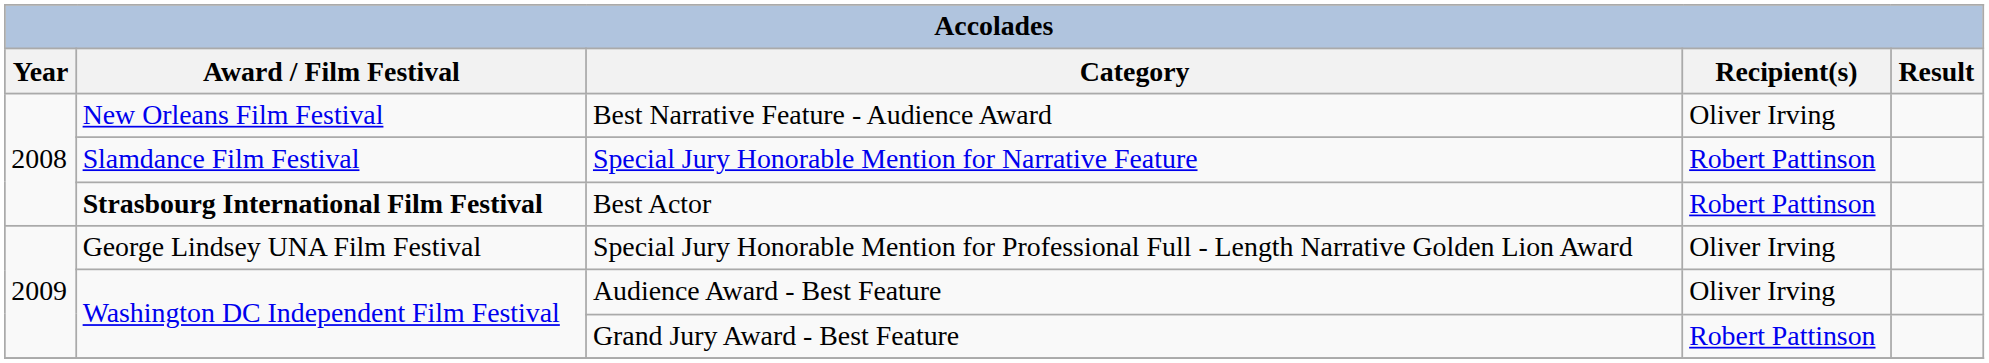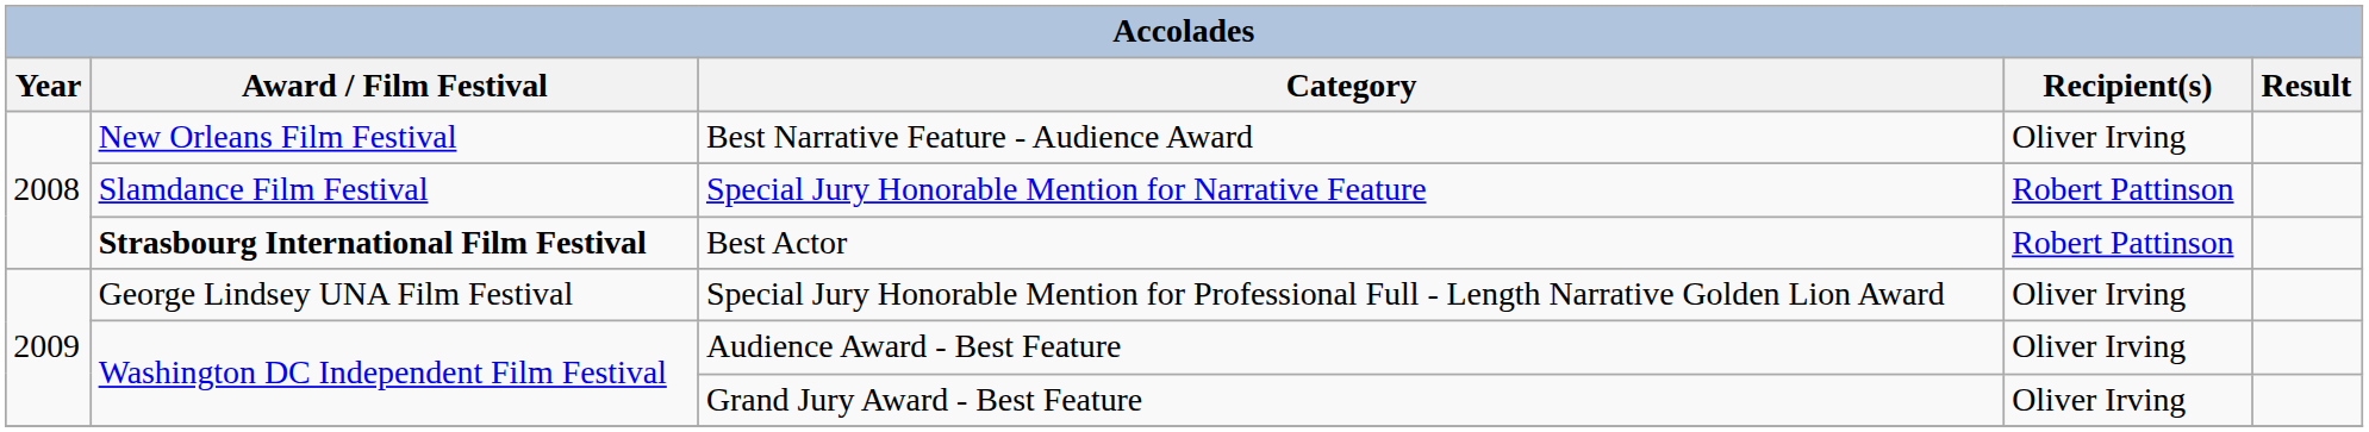Grand Jury Award - Best Feature | Recipient(s): Robert Pattinson -> Oliver Irving
